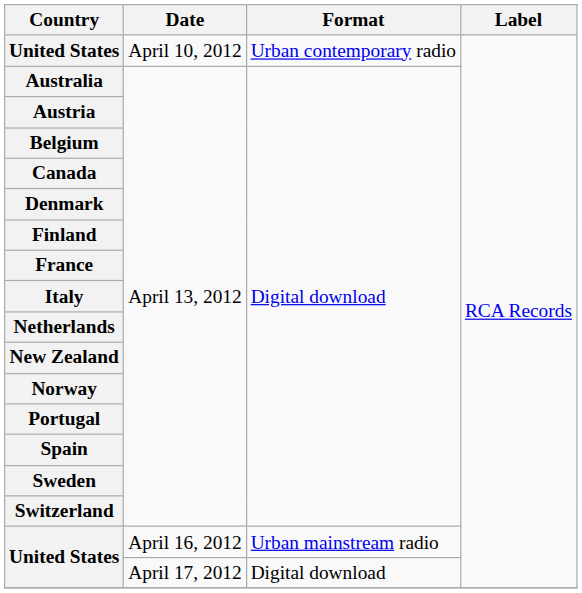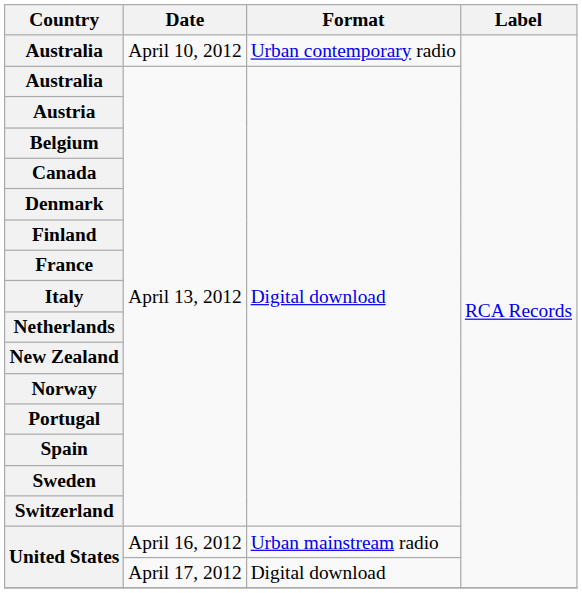April 10, 2012 | Country: United States -> Australia
